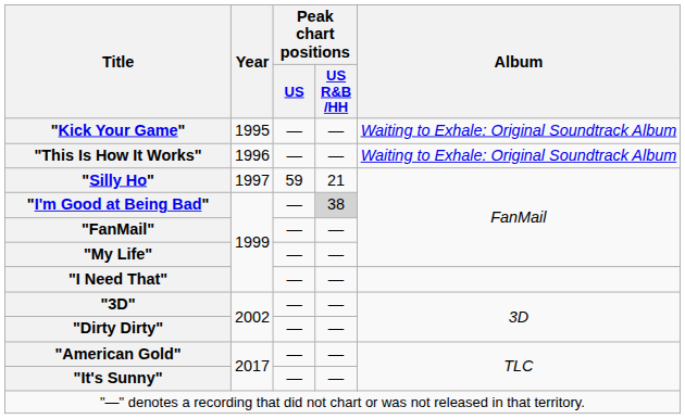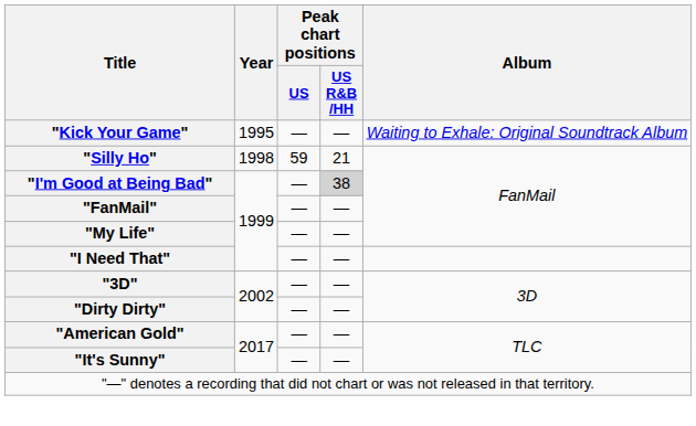- row: "This Is How It Works" | 1996 | — | — | Waiting to Exhale: Original Soundtrack Album
"Silly Ho" | Year: 1997 -> 1998
